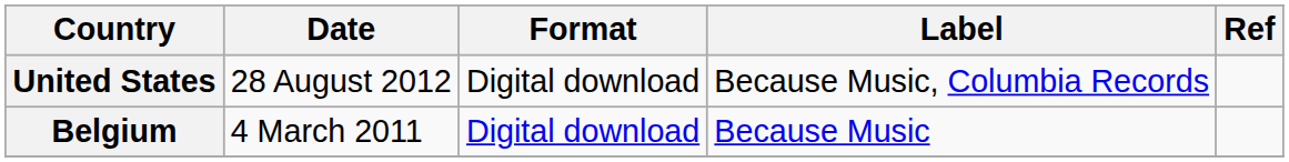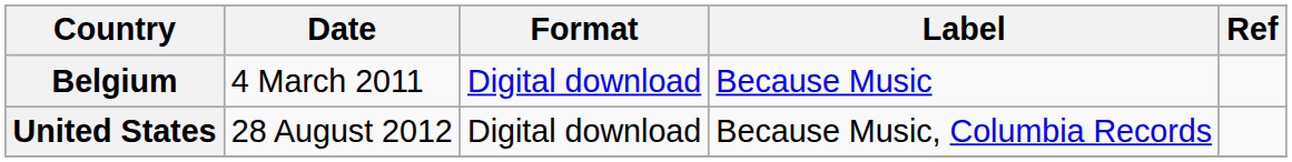rows swapped: Belgium <-> United States
